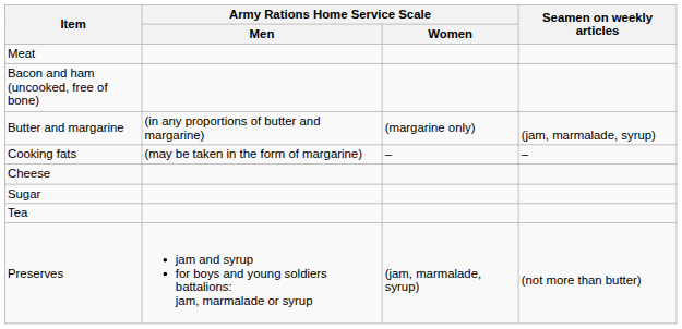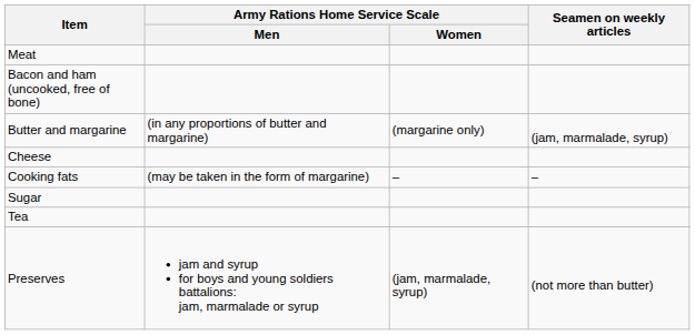rows swapped: Cheese <-> Cooking fats
